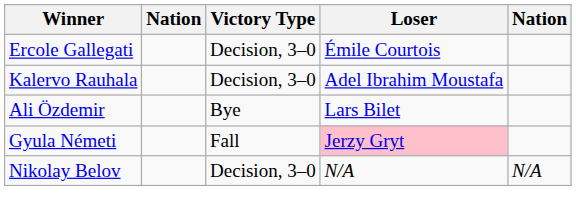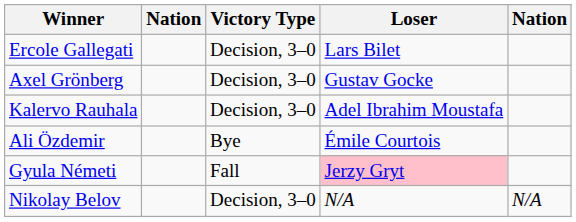Ercole Gallegati | Loser: Émile Courtois -> Lars Bilet
+ row: Axel Grönberg | Decision, 3–0 | Gustav Gocke
Ali Özdemir | Loser: Lars Bilet -> Émile Courtois
